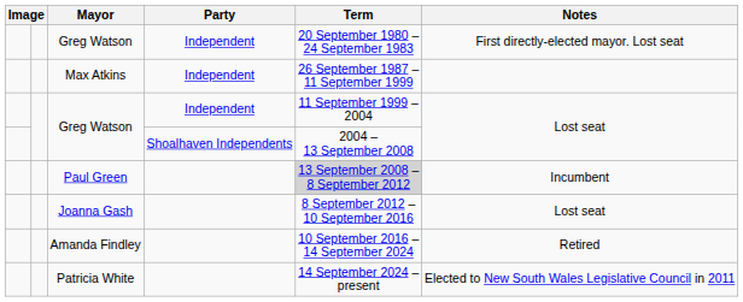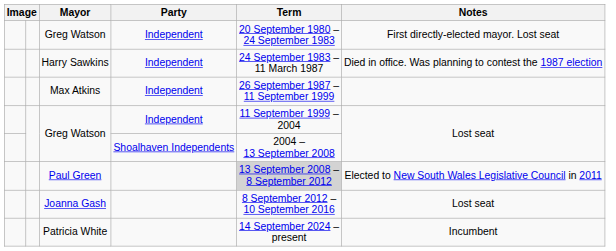+ row: Harry Sawkins | Independent | 24 September 1983 – 11 March 1987 | Died in office. Was planning to contest the 1987 election
Paul Green | Notes: Incumbent -> Elected to New South Wales Legislative Council in 2011
- row: Amanda Findley | 10 September 2016 – 14 September 2024 | Retired
Patricia White | Notes: Elected to New South Wales Legislative Council in 2011 -> Incumbent
